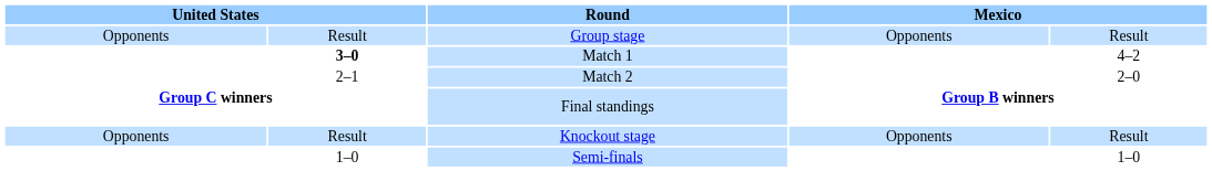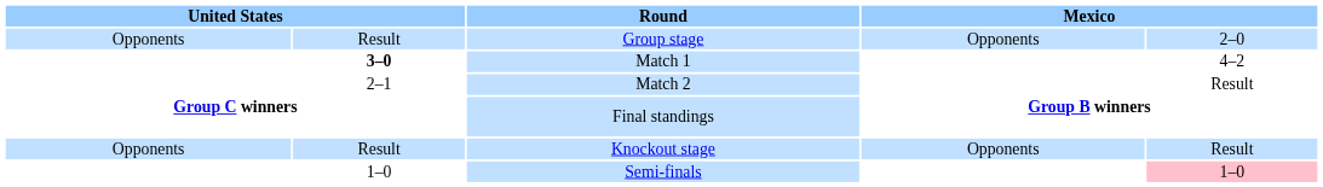Group stage | column 5: Result -> 2–0
Match 2 | column 5: 2–0 -> Result
Semi-finals | column 5: no background -> pink background
